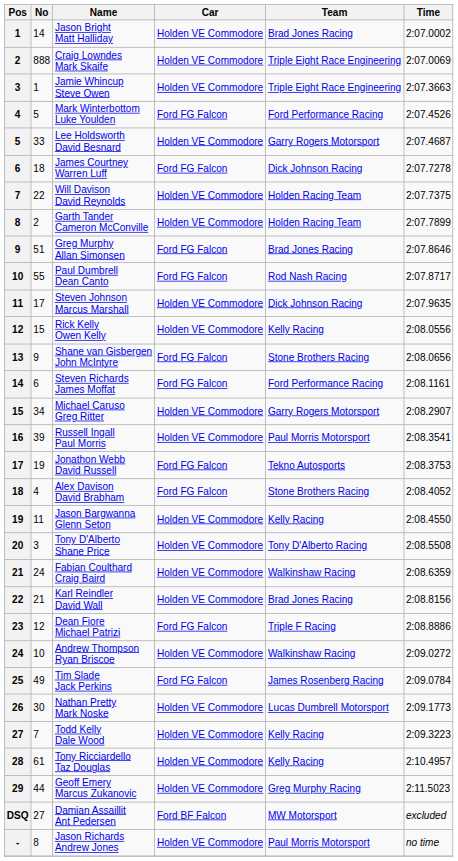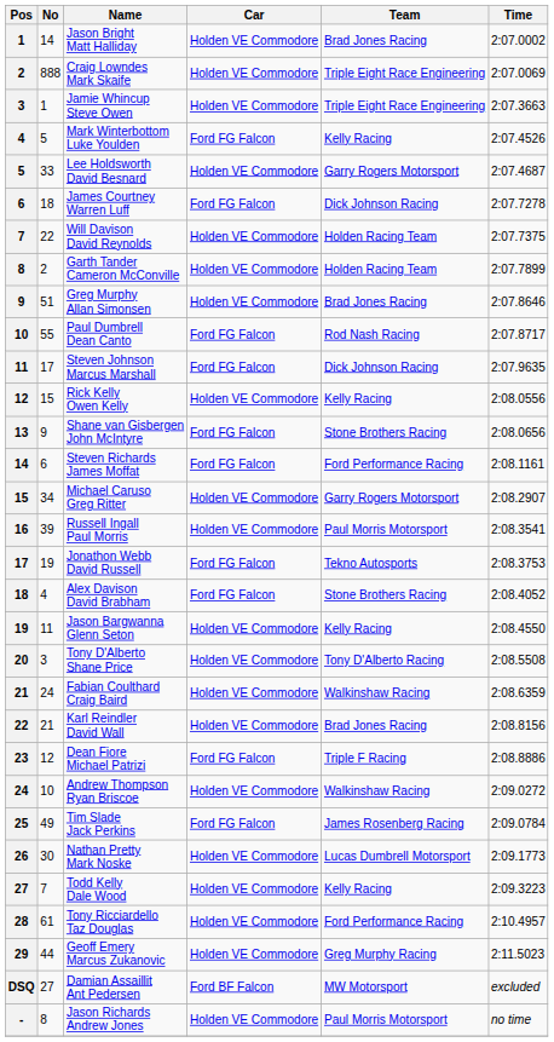Mark Winterbottom Luke Youlden | Team: Ford Performance Racing -> Kelly Racing
Greg Murphy Allan Simonsen | Car: Ford FG Falcon -> Holden VE Commodore
Steven Johnson Marcus Marshall | Car: Holden VE Commodore -> Ford FG Falcon
Tony Ricciardello Taz Douglas | Team: Kelly Racing -> Ford Performance Racing
